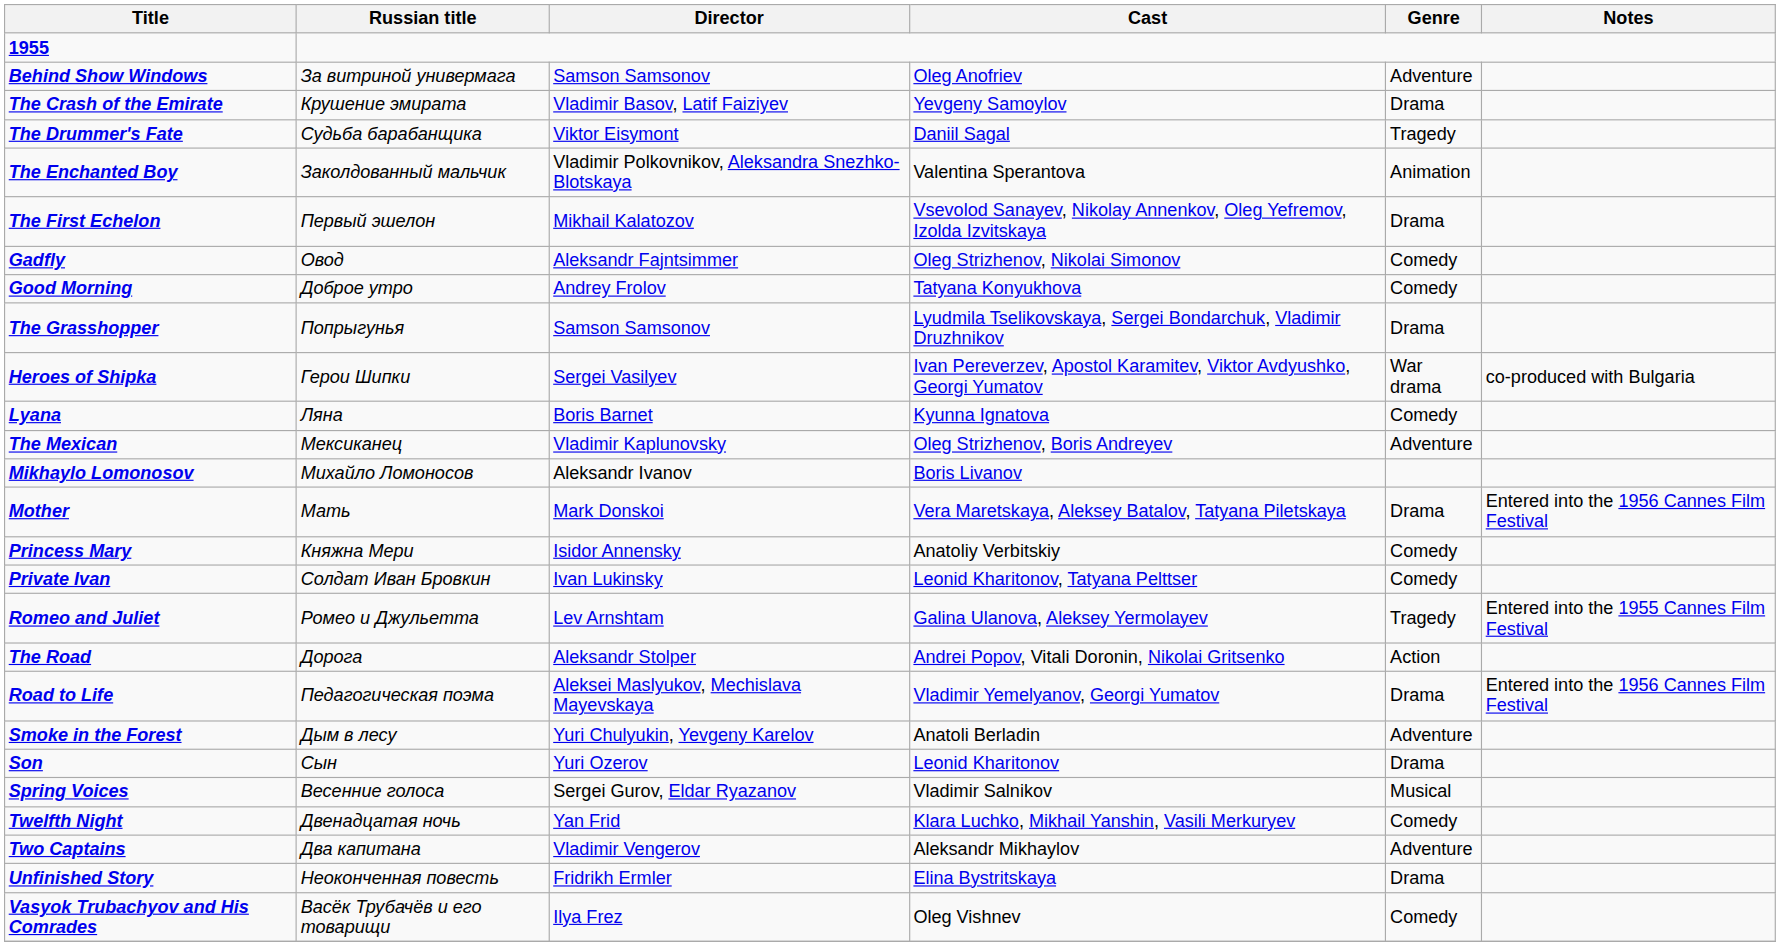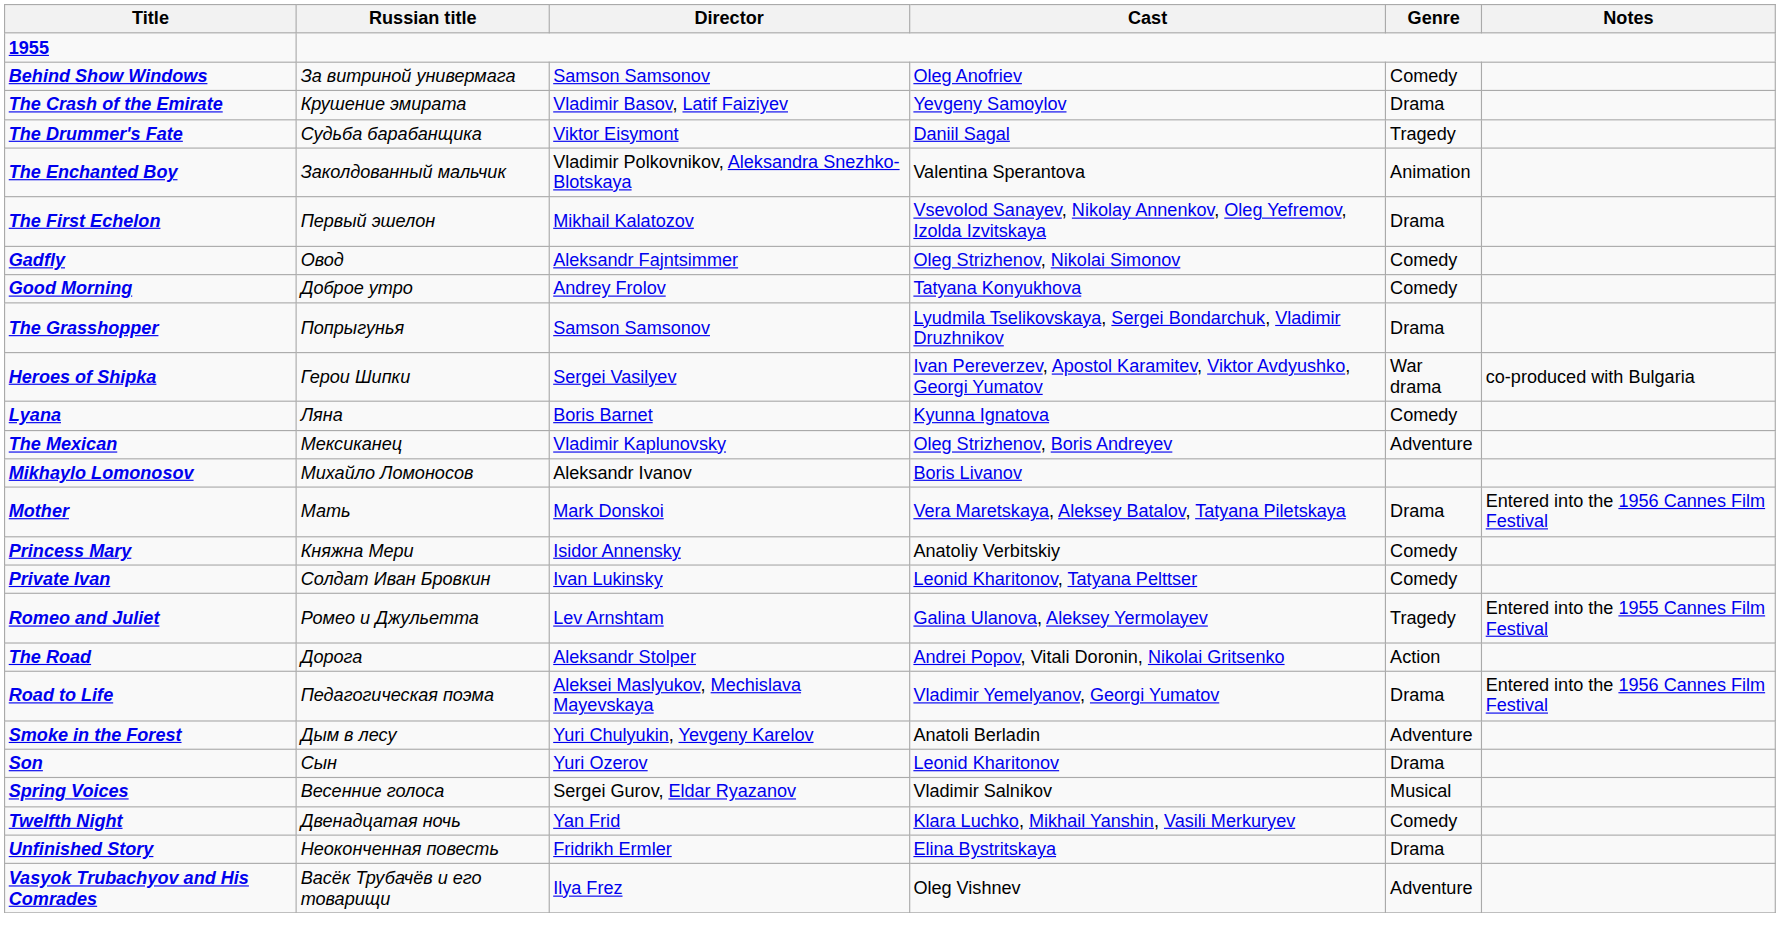Behind Show Windows | Genre: Adventure -> Comedy
- row: Two Captains | Два капитана | Vladimir Vengerov | Aleksandr Mikhaylov | Adventure
Vasyok Trubachyov and His Comrades | Genre: Comedy -> Adventure
